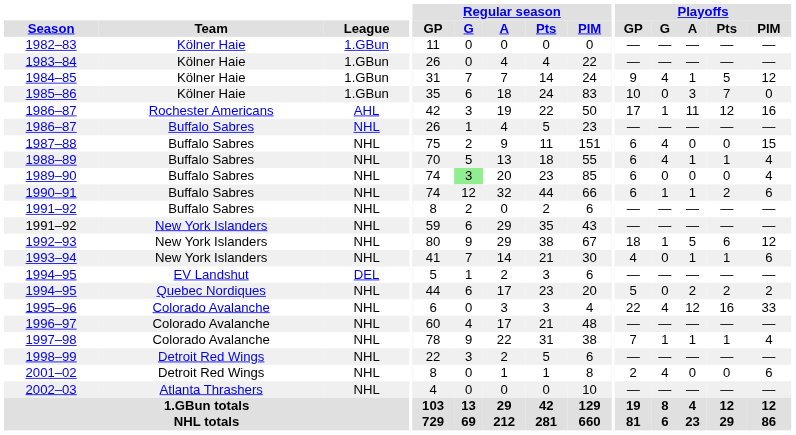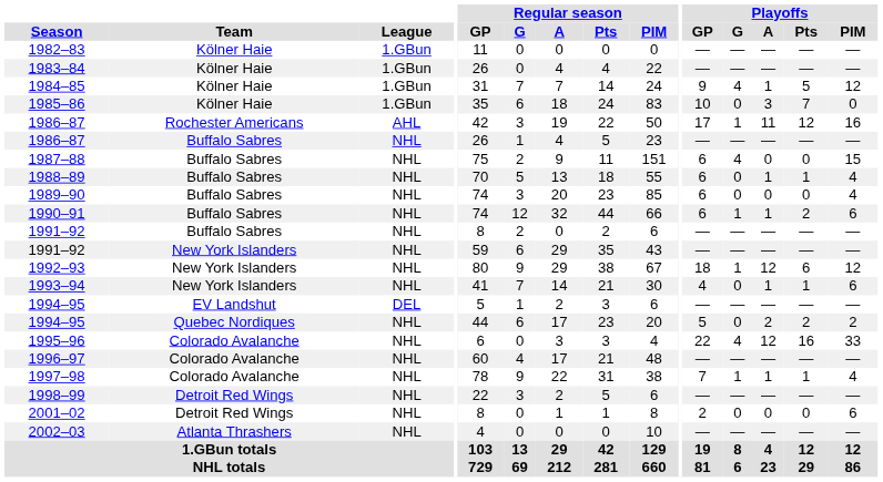1988–89 | Playoffs / G: 4 -> 0
1989–90 | Regular season / G: lightgreen background -> no background
1992–93 | Playoffs / A: 5 -> 12
2001–02 | Playoffs / G: 4 -> 0
